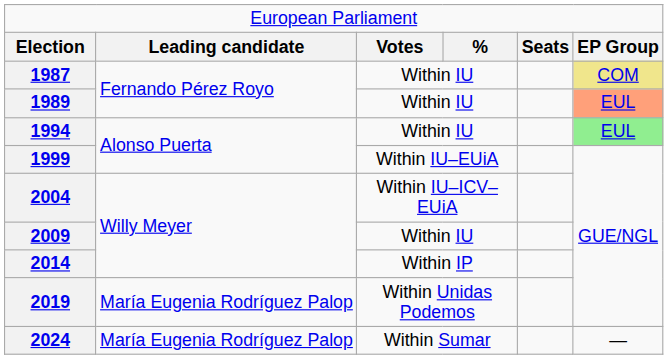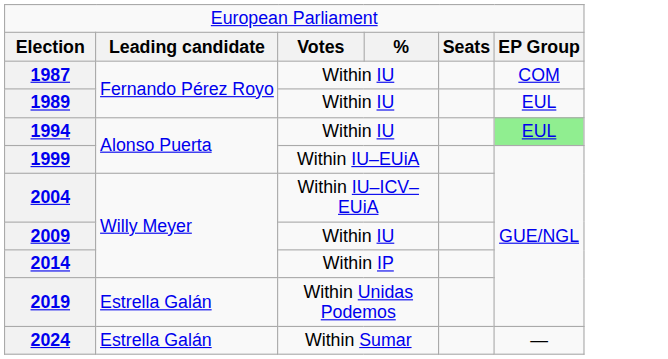1987 | column 6: khaki background -> no background
1989 | column 6: lightsalmon background -> no background
2019 | column 2: María Eugenia Rodríguez Palop -> Estrella Galán
2024 | column 2: María Eugenia Rodríguez Palop -> Estrella Galán
